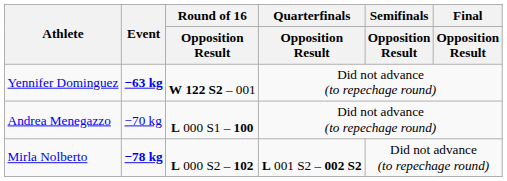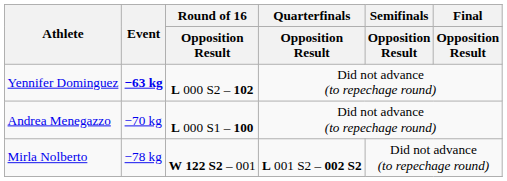Yennifer Dominguez | Round of 16 / Opposition Result: W 122 S2 – 001 -> L 000 S2 – 102
Mirla Nolberto | Event: bold -> normal
Mirla Nolberto | Round of 16 / Opposition Result: L 000 S2 – 102 -> W 122 S2 – 001
